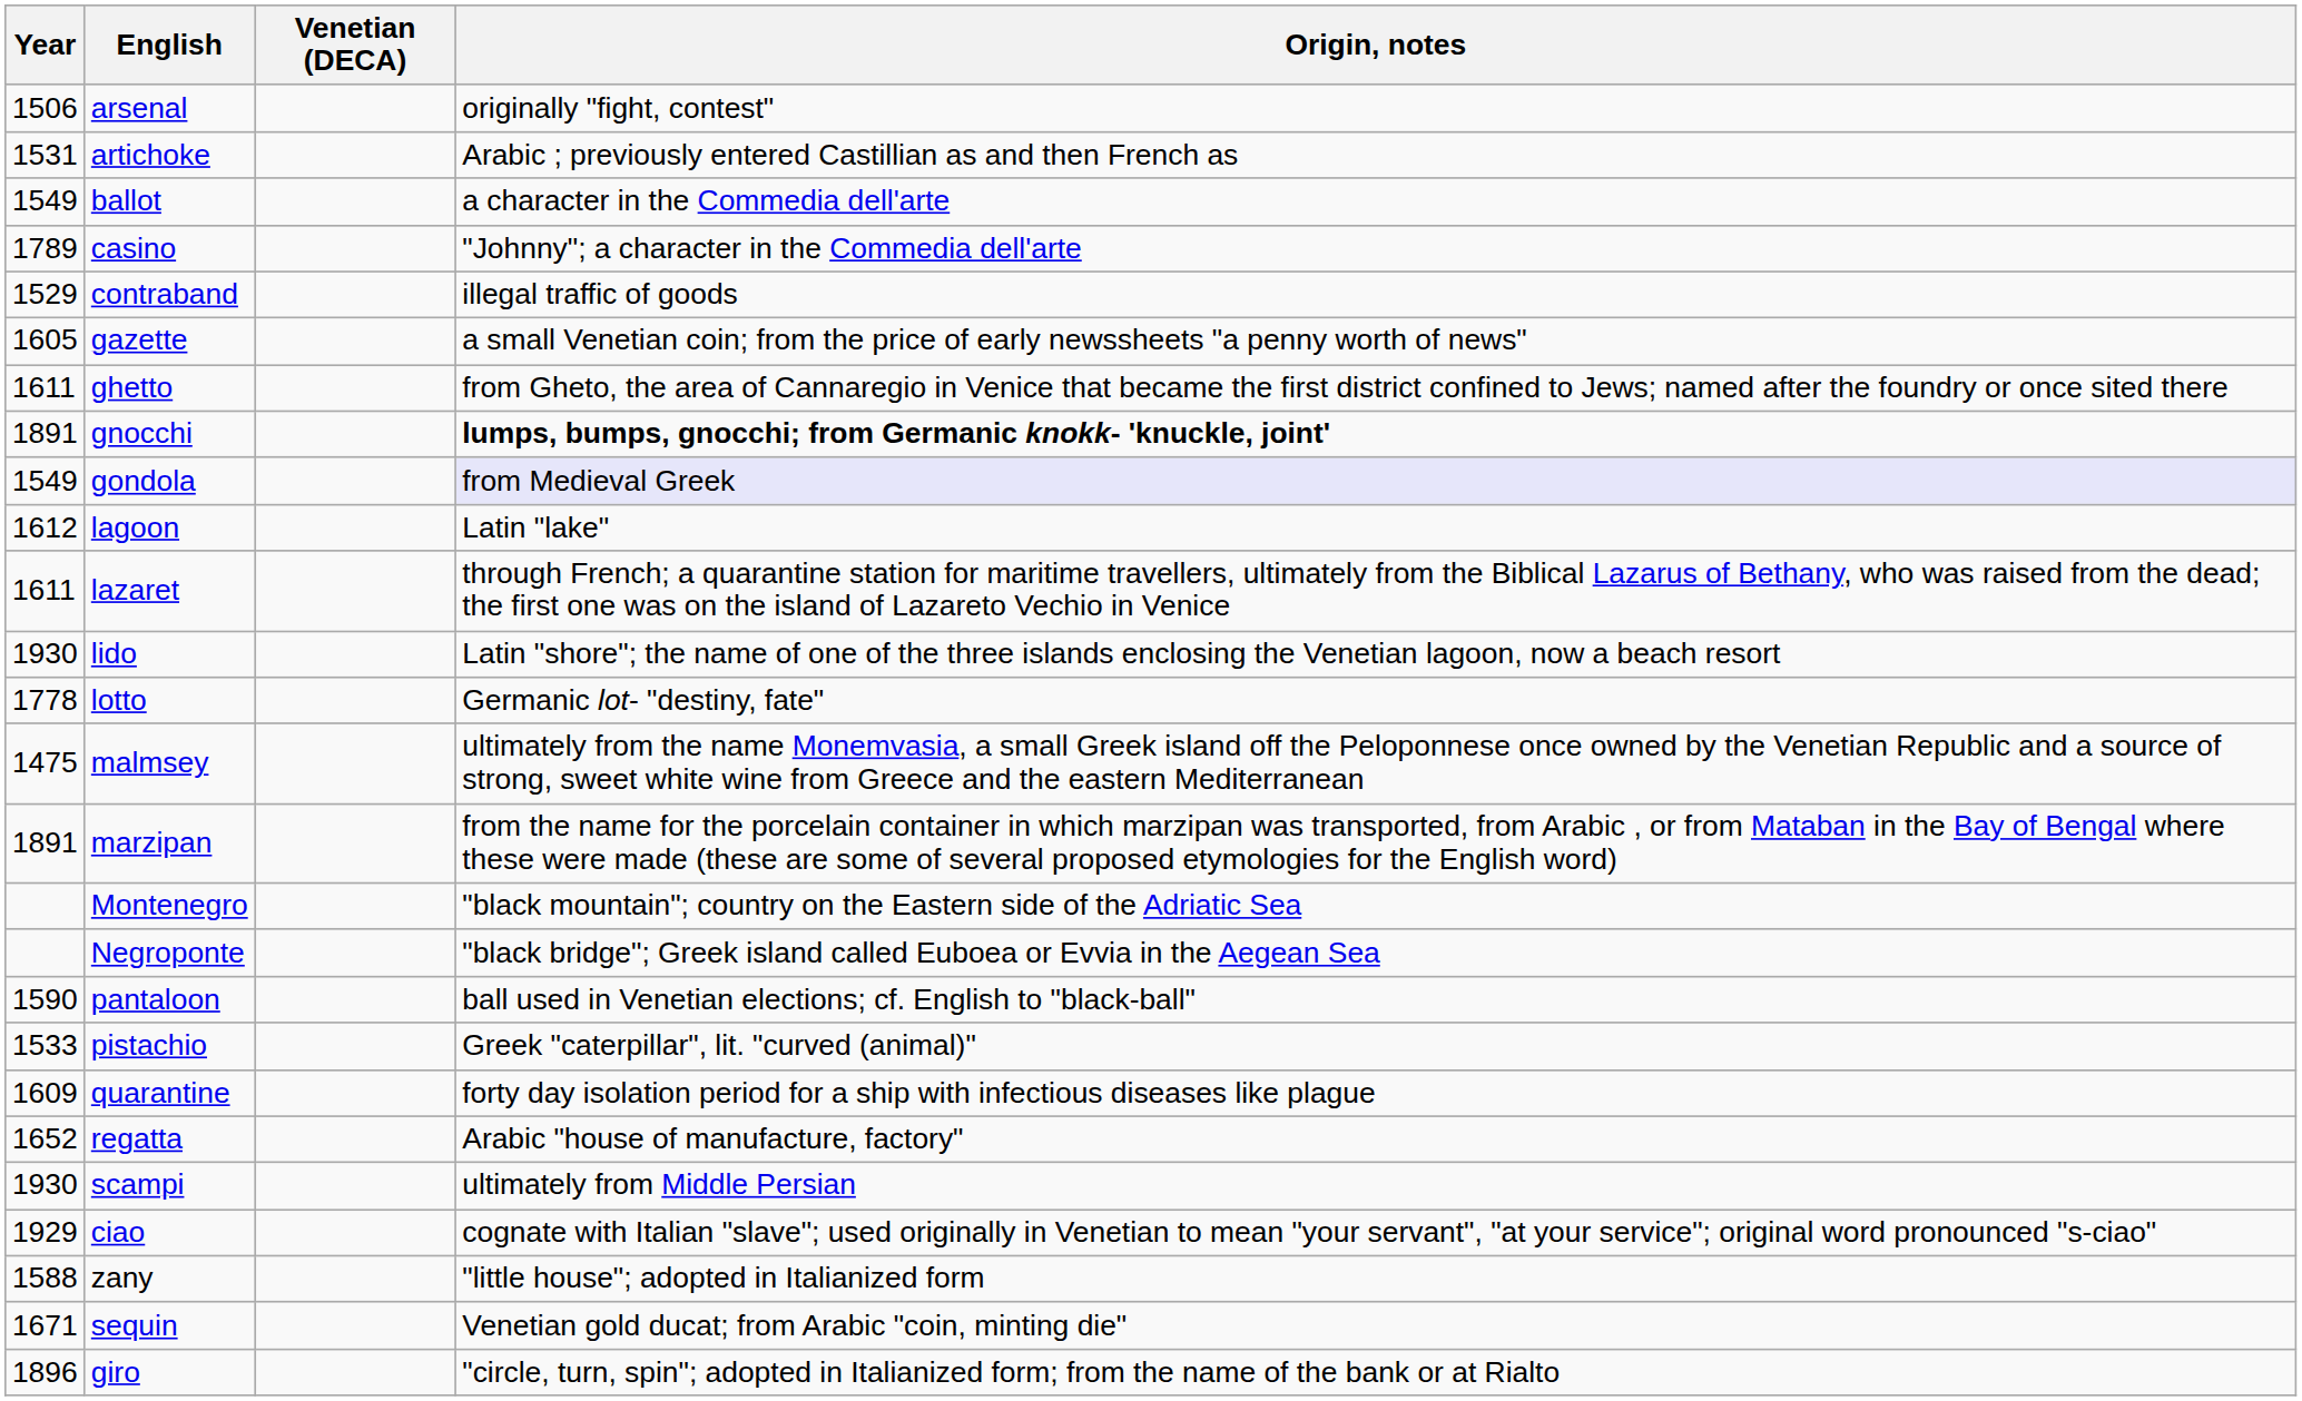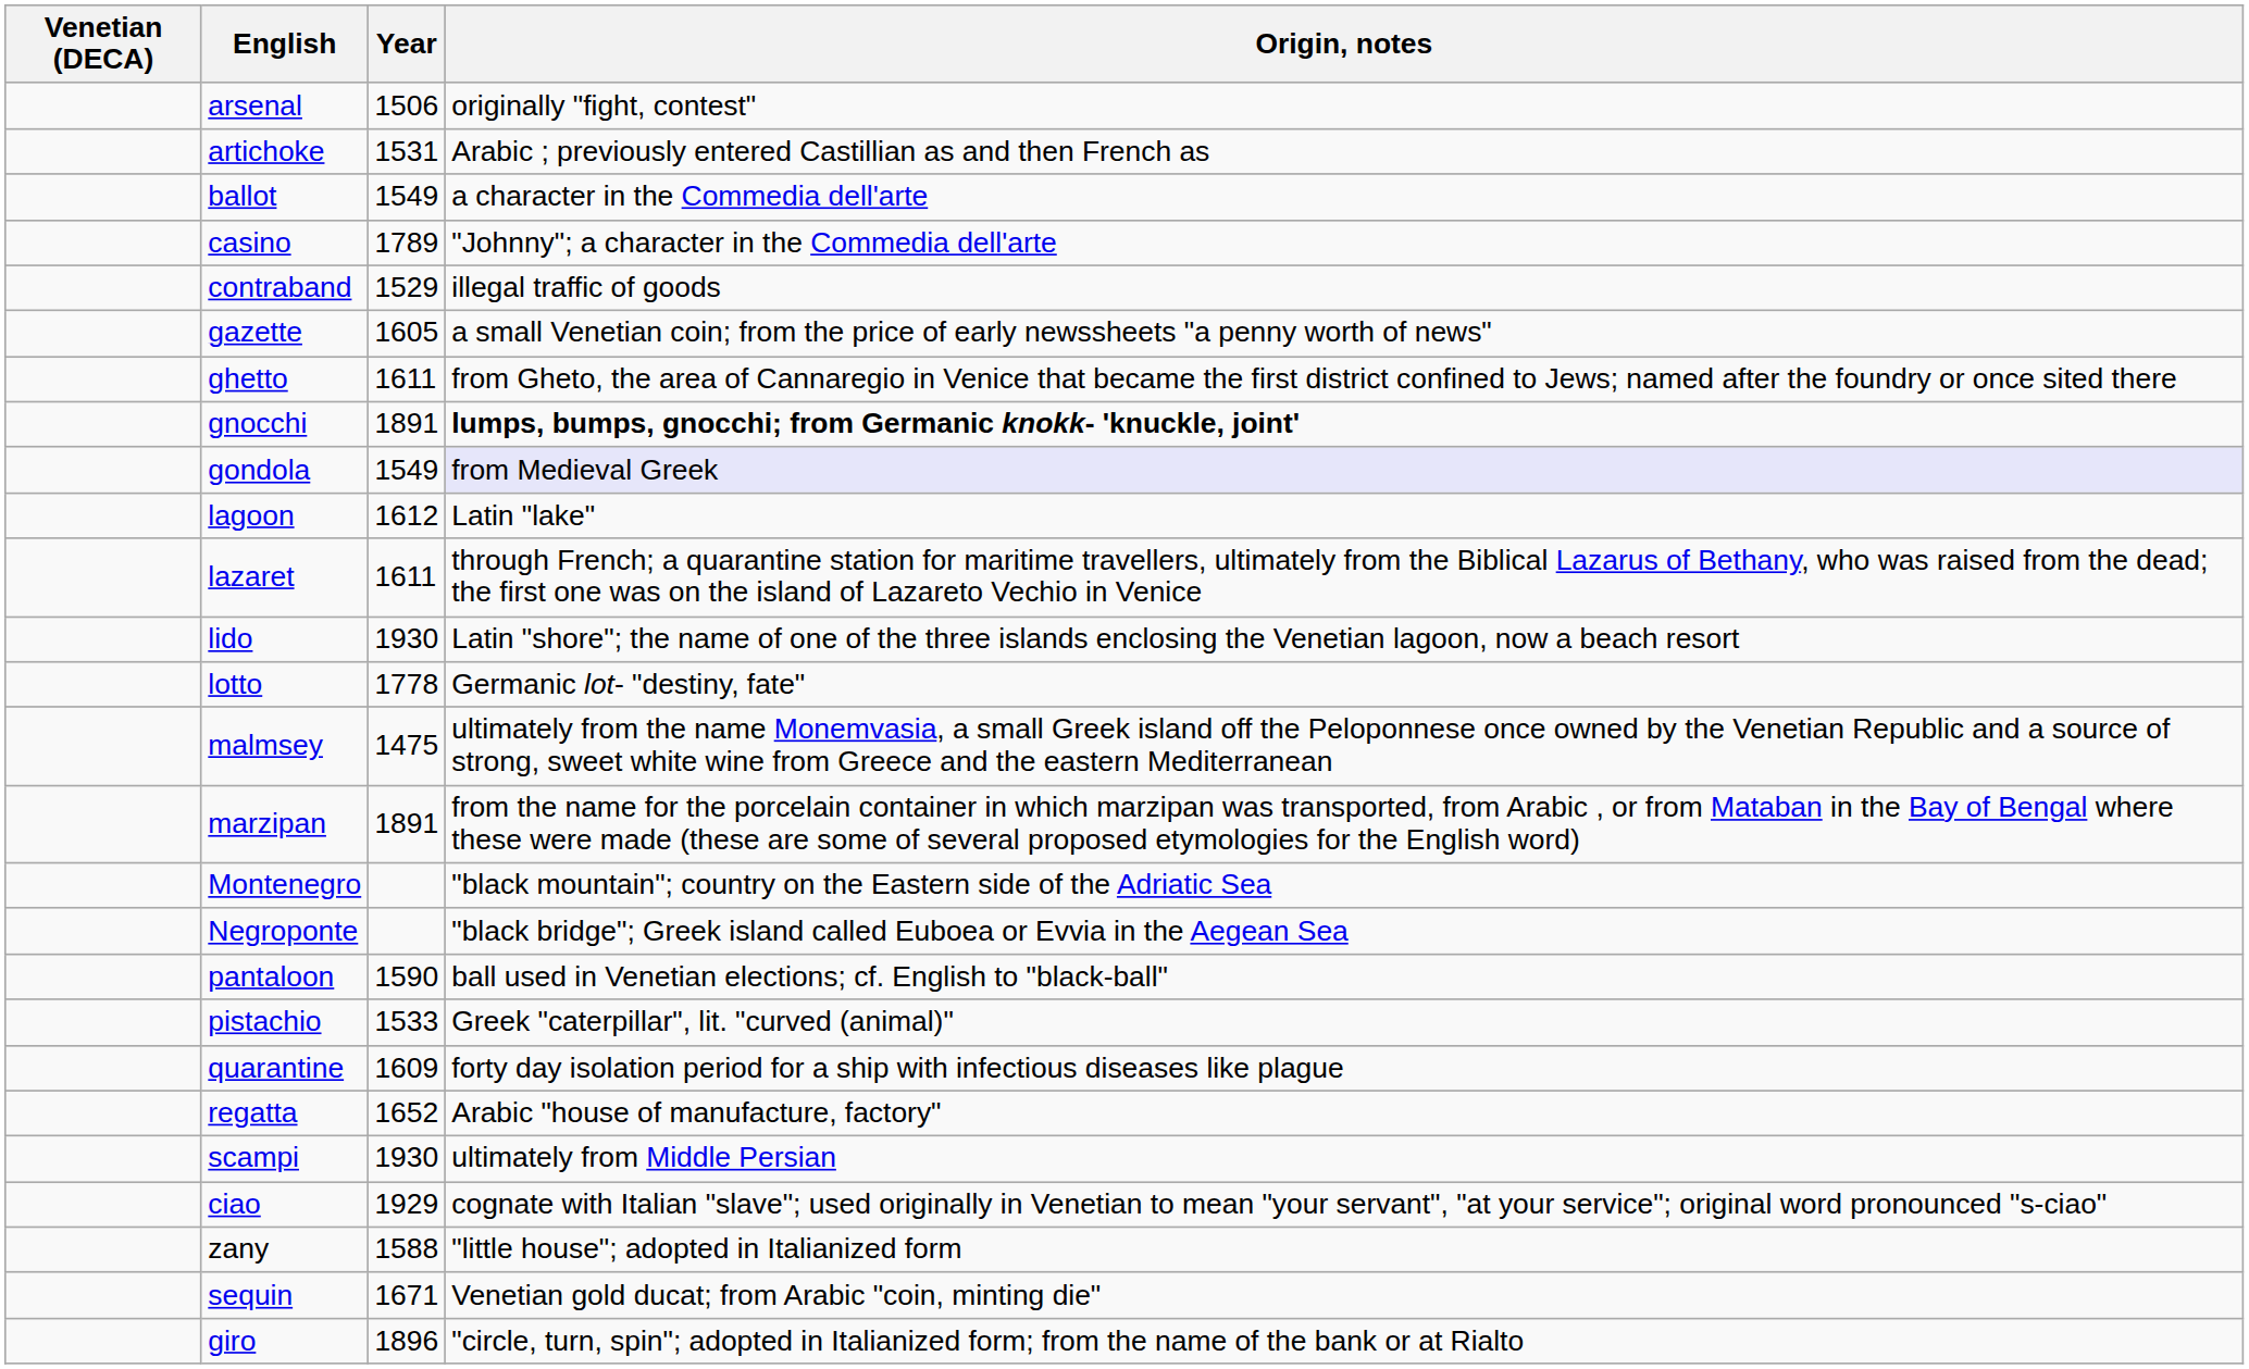columns swapped: Venetian (DECA) <-> Year
